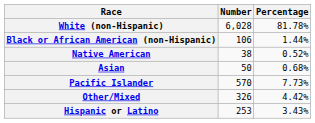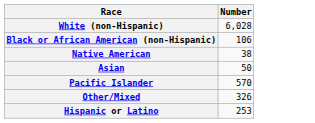- column: Percentage | 81.78% | 1.44% | 0.52% | 0.68% | 7.73% | 4.42% | 3.43%
